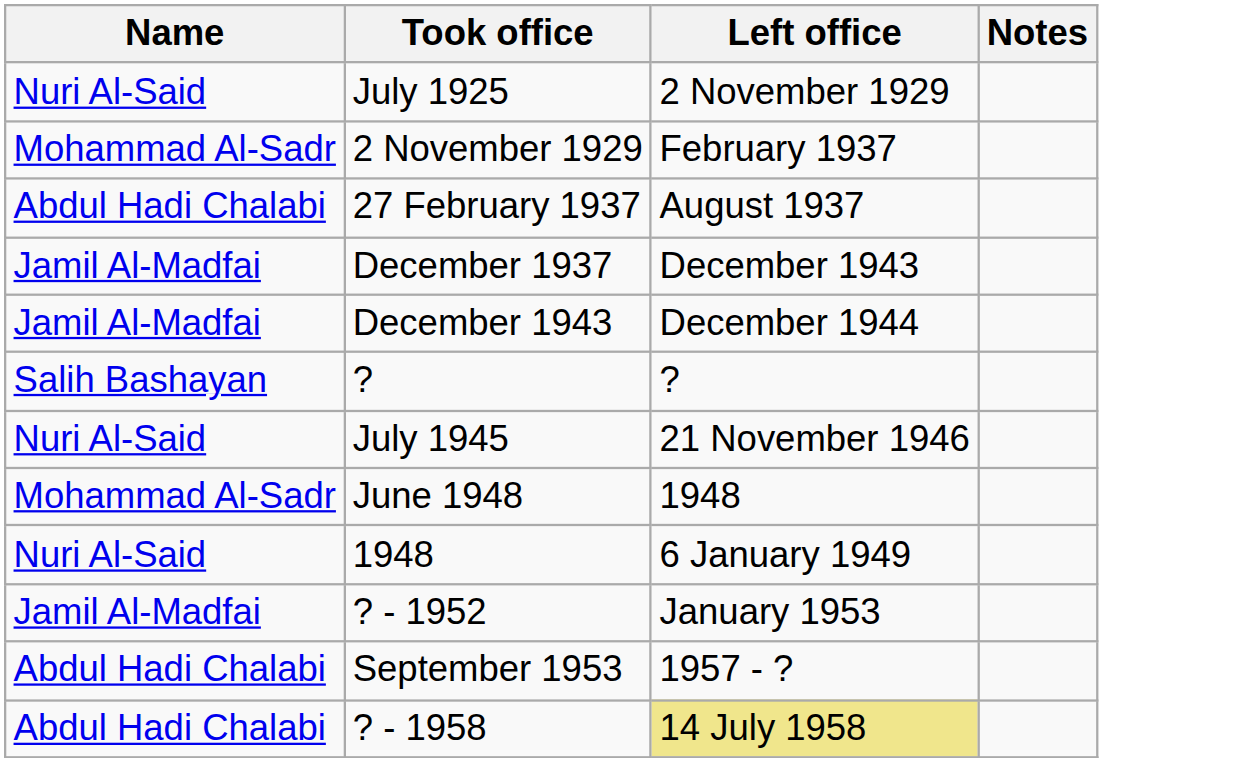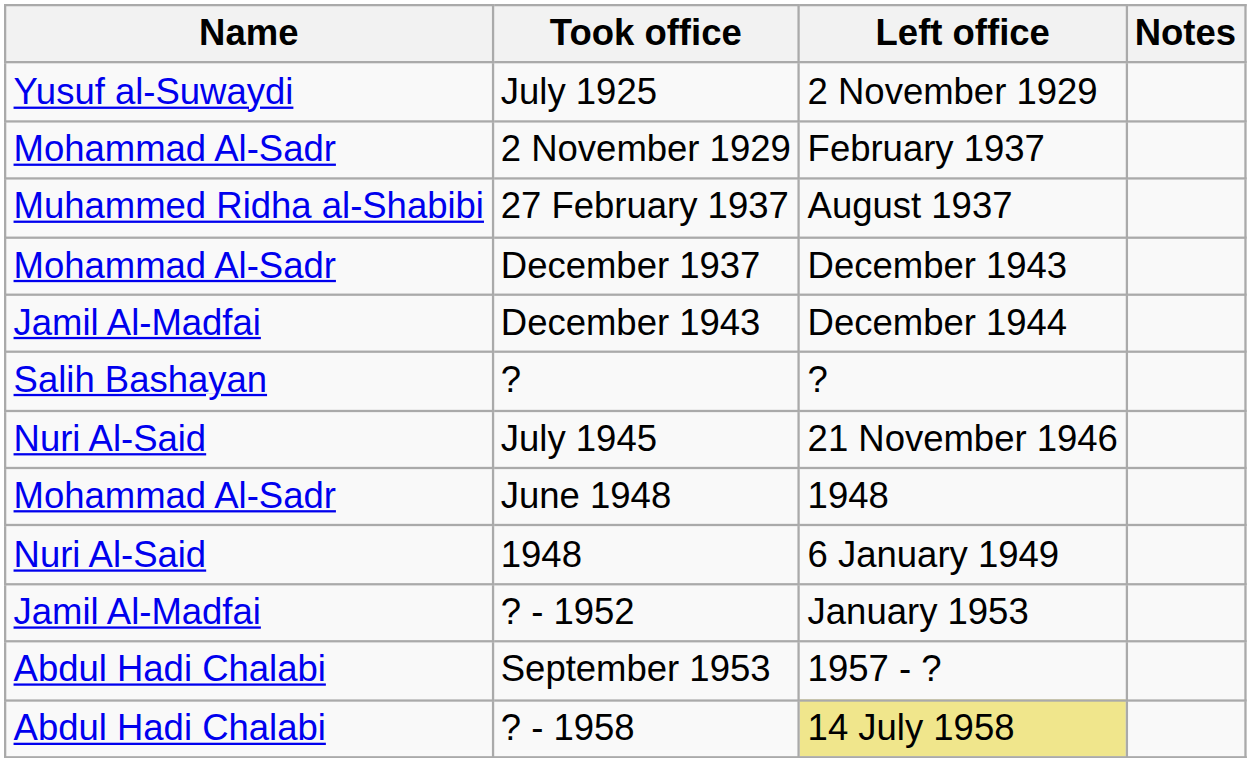July 1925 | Name: Nuri Al-Said -> Yusuf al-Suwaydi
27 February 1937 | Name: Abdul Hadi Chalabi -> Muhammed Ridha al-Shabibi
December 1937 | Name: Jamil Al-Madfai -> Mohammad Al-Sadr
